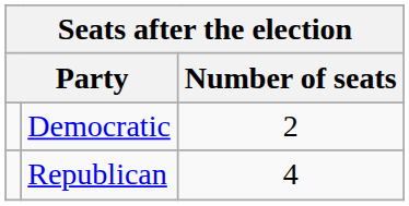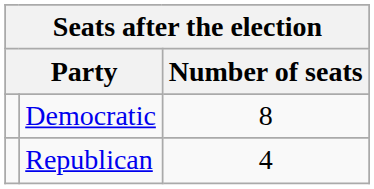Democratic | Number of seats: 2 -> 8
